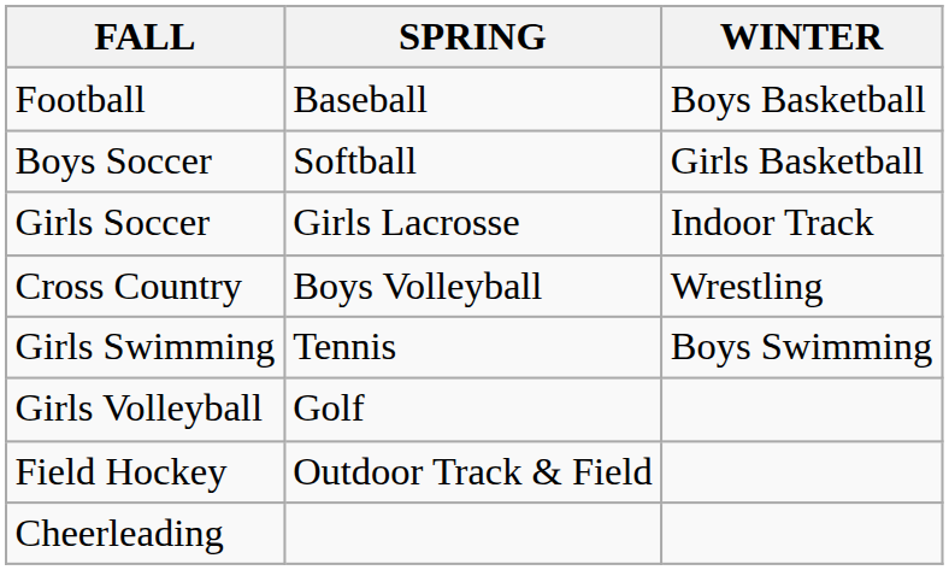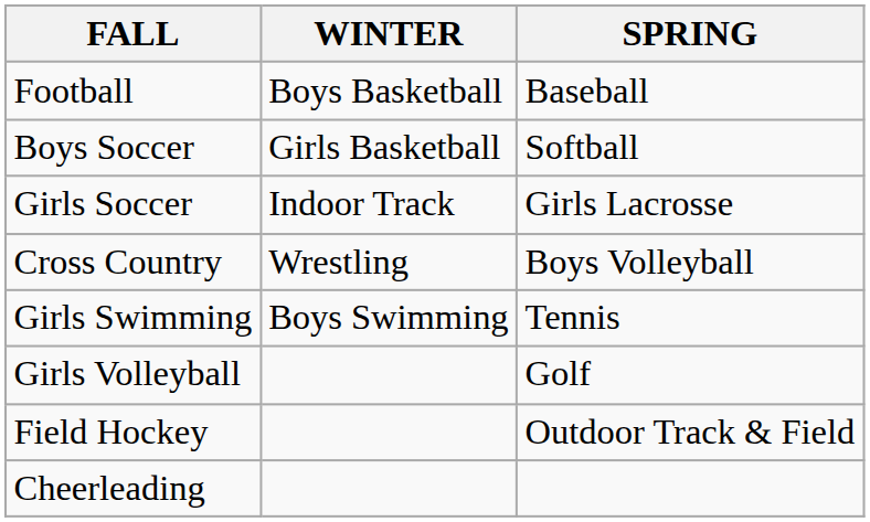columns swapped: WINTER <-> SPRING
